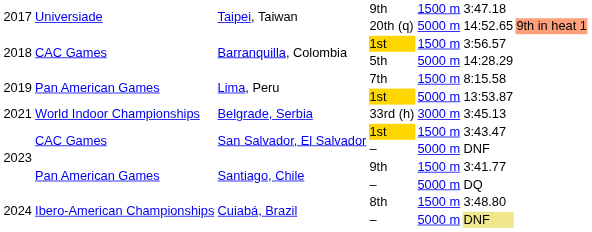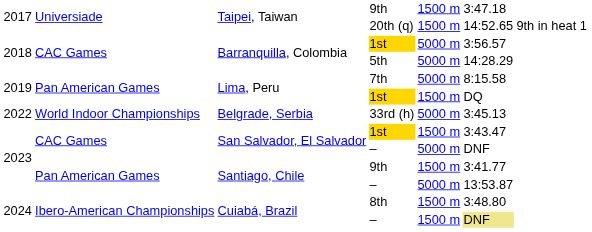20th (q) | column 5: 5000 m -> 1500 m
20th (q) | column 7: lightsalmon background -> no background
Barranquilla, Colombia / 1st | column 5: 1500 m -> 5000 m
7th | column 5: 1500 m -> 5000 m
Lima, Peru / 1st | column 5: 5000 m -> 1500 m
Lima, Peru / 1st | column 6: 13:53.87 -> DQ
33rd (h) | column 1: 2021 -> 2022
33rd (h) | column 5: 3000 m -> 5000 m
Santiago, Chile / – | column 6: DQ -> 13:53.87
Cuiabá, Brazil / – | column 5: 5000 m -> 1500 m
